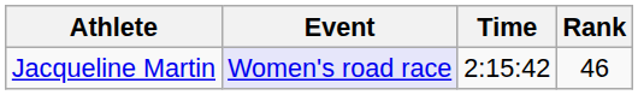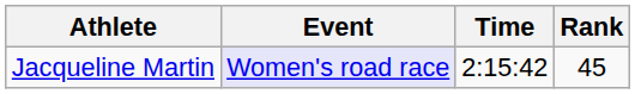Jacqueline Martin | Rank: 46 -> 45
